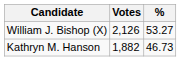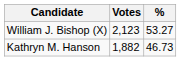William J. Bishop (X) | Votes: 2,126 -> 2,123
